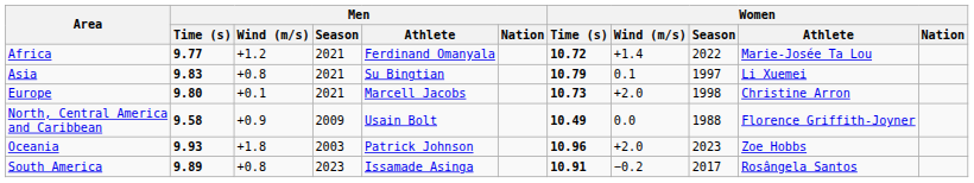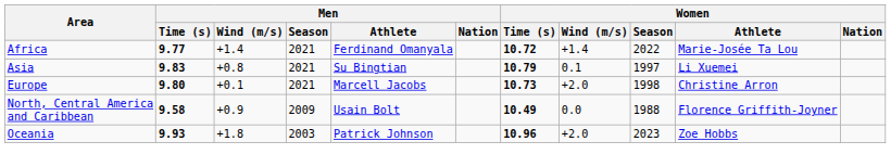Africa | Men / Wind (m/s): +1.2 -> +1.4
- row: South America | 9.89 | +0.8 | 2023 | Issamade Asinga | 10.91 | −0.2 | 2017 | Rosângela Santos
